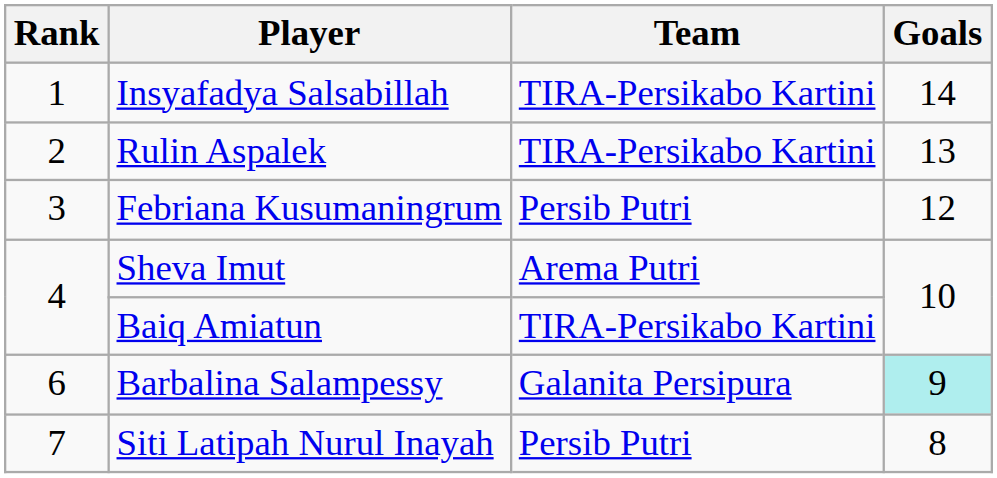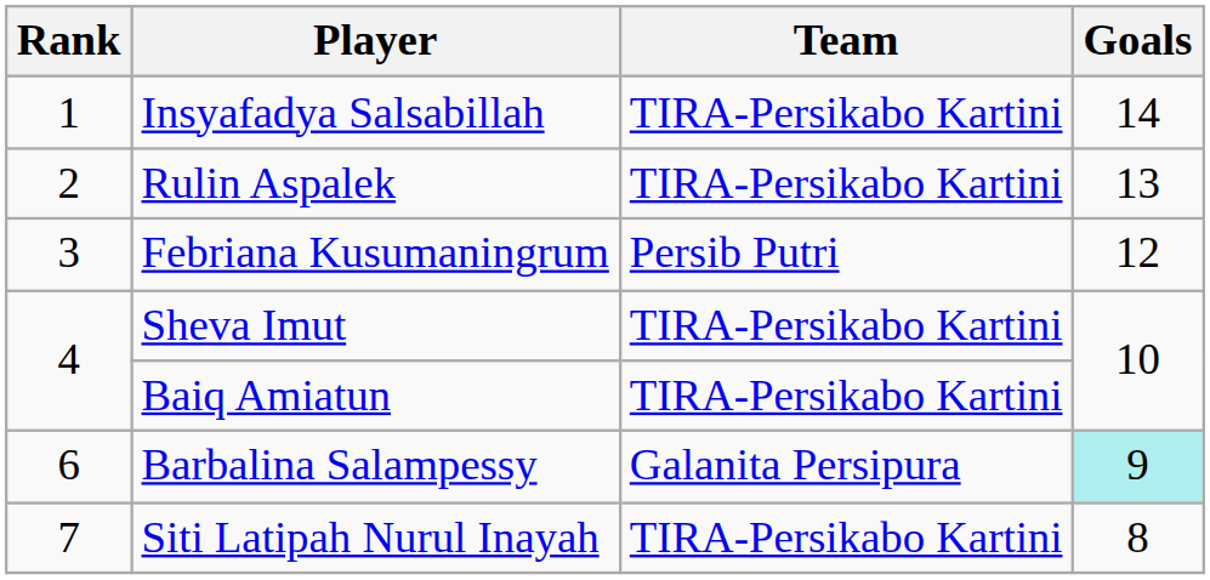Sheva Imut | Team: Arema Putri -> TIRA-Persikabo Kartini
Siti Latipah Nurul Inayah | Team: Persib Putri -> TIRA-Persikabo Kartini
